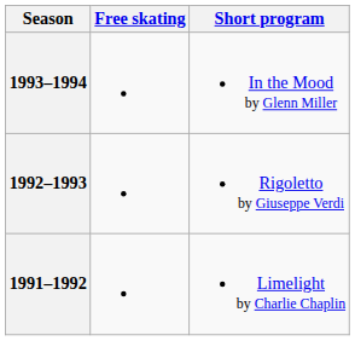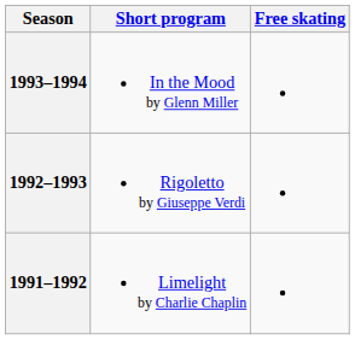columns swapped: Short program <-> Free skating
